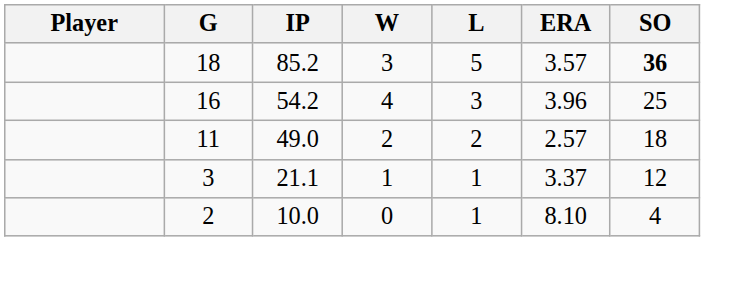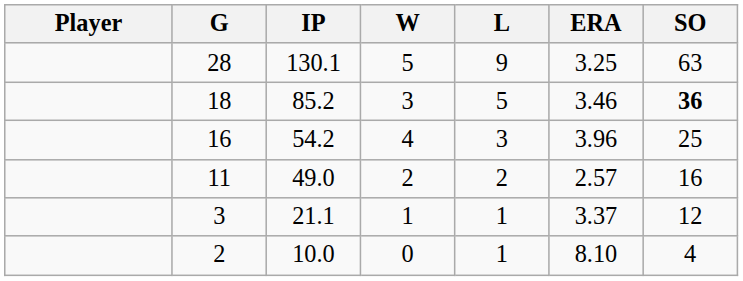+ row: 28 | 130.1 | 5 | 9 | 3.25 | 63
85.2 | ERA: 3.57 -> 3.46
49.0 | SO: 18 -> 16
